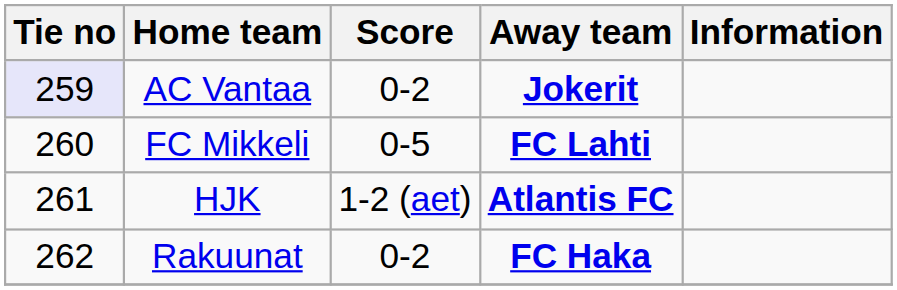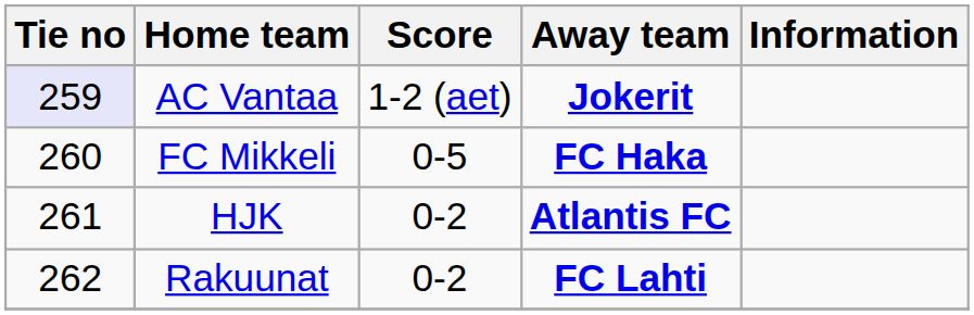AC Vantaa | Score: 0-2 -> 1-2 (aet)
FC Mikkeli | Away team: FC Lahti -> FC Haka
HJK | Score: 1-2 (aet) -> 0-2
Rakuunat | Away team: FC Haka -> FC Lahti
